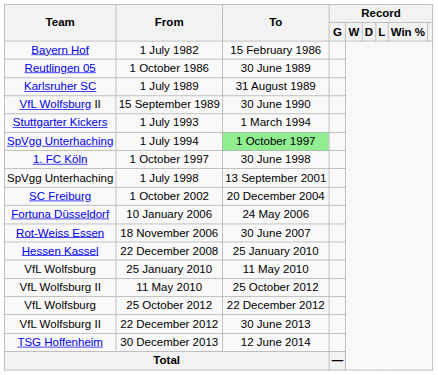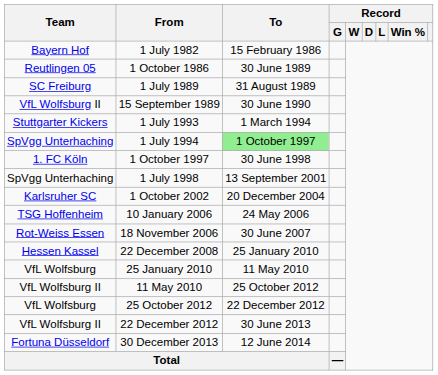1 July 1989 | Team: Karlsruher SC -> SC Freiburg
1 October 2002 | Team: SC Freiburg -> Karlsruher SC
10 January 2006 | Team: Fortuna Düsseldorf -> TSG Hoffenheim
30 December 2013 | Team: TSG Hoffenheim -> Fortuna Düsseldorf
